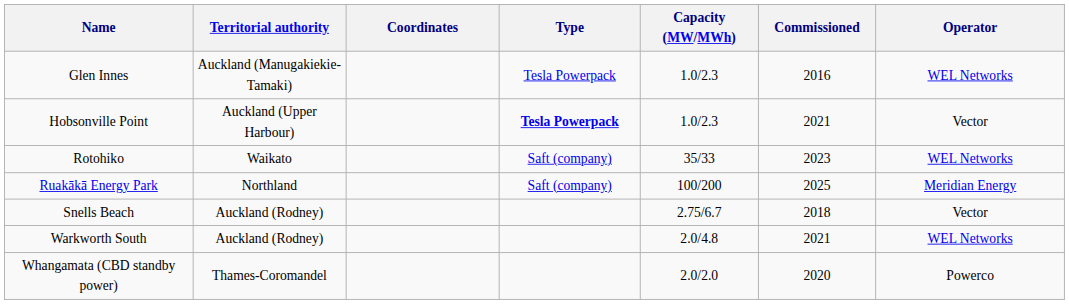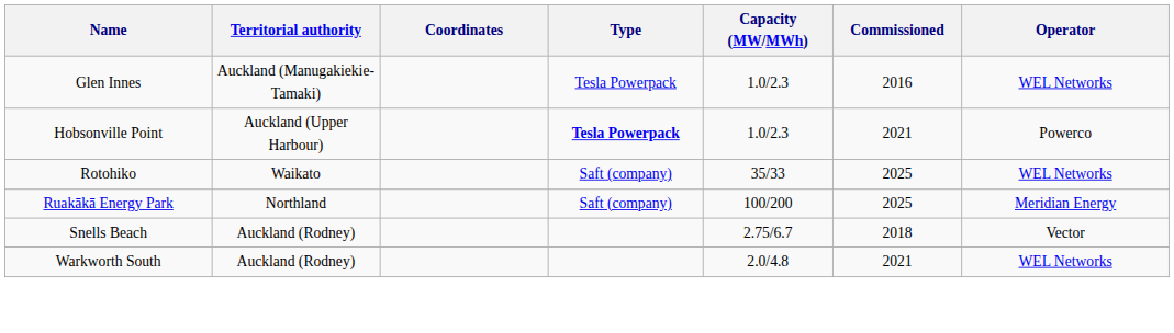Hobsonville Point | Operator: Vector -> Powerco
Rotohiko | Commissioned: 2023 -> 2025
- row: Whangamata (CBD standby power) | Thames-Coromandel | 2.0/2.0 | 2020 | Powerco
